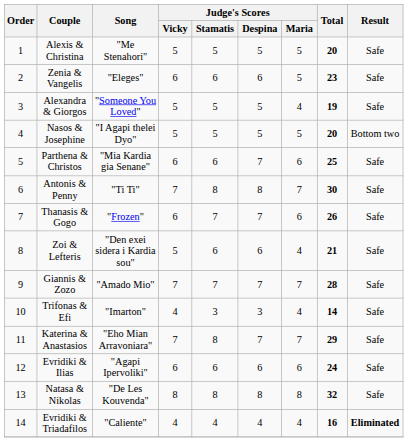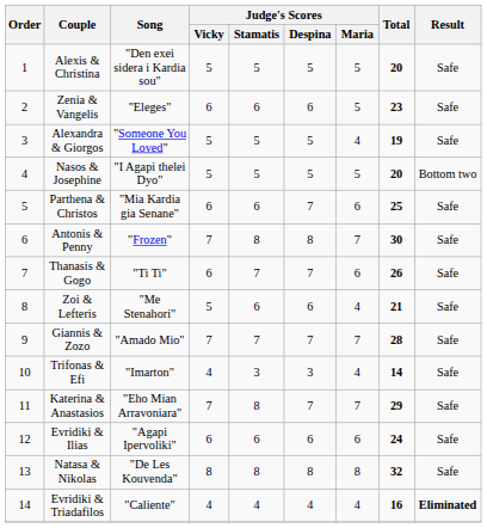Alexis & Christina | Song: "Me Stenahori" -> "Den exei sidera i Kardia sou"
Antonis & Penny | Song: "Ti Ti" -> "Frozen"
Thanasis & Gogo | Song: "Frozen" -> "Ti Ti"
Zoi & Lefteris | Song: "Den exei sidera i Kardia sou" -> "Me Stenahori"
